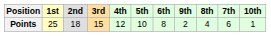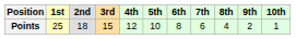columns swapped: 7th <-> 9th
